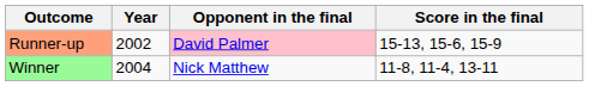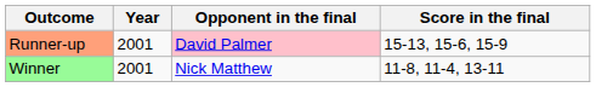Runner-up | Year: 2002 -> 2001
Winner | Year: 2004 -> 2001
